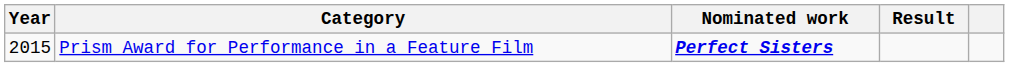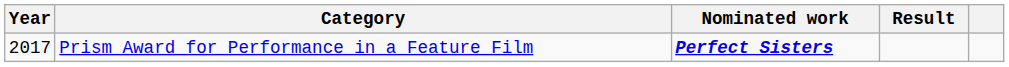Prism Award for Performance in a Feature Film | Year: 2015 -> 2017
